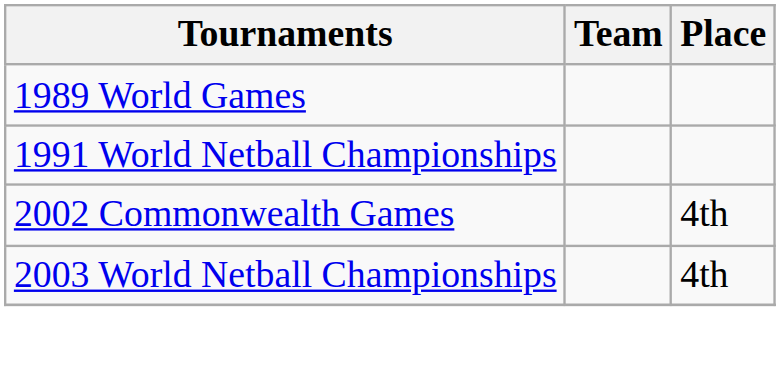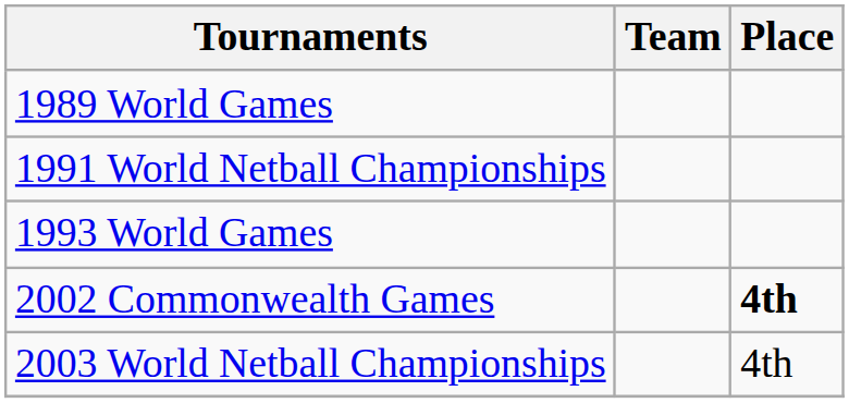+ row: 1993 World Games
2002 Commonwealth Games | Place: normal -> bold
